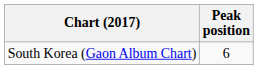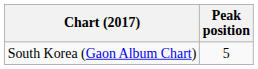South Korea (Gaon Album Chart) | Peak position: 6 -> 5
